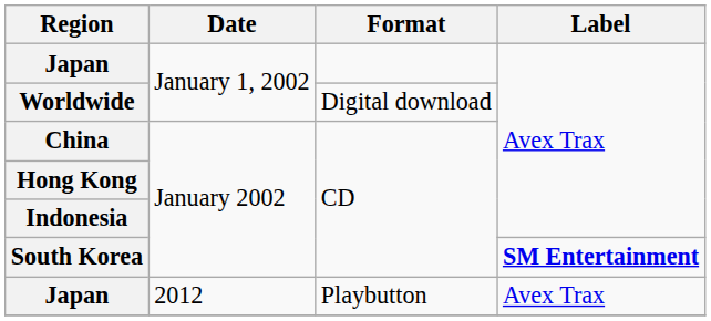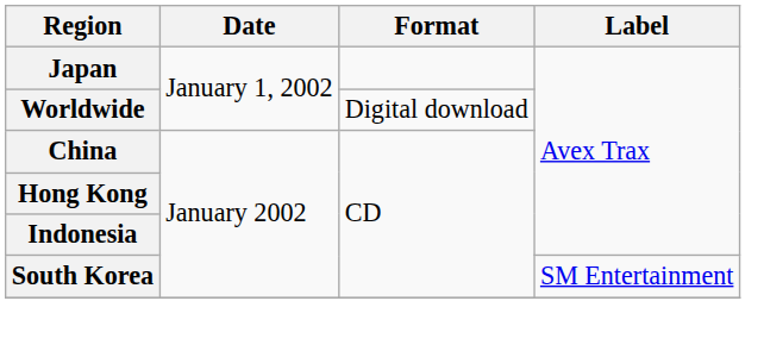South Korea | Label: bold -> normal
- row: Japan | 2012 | Playbutton | Avex Trax
